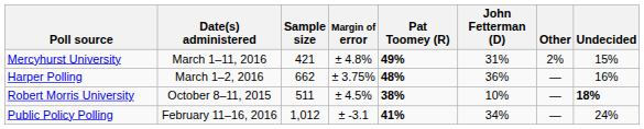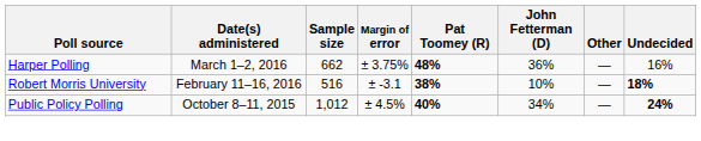- row: Mercyhurst University | March 1–11, 2016 | 421 | ± 4.8% | 49% | 31% | 2% | 15%
Robert Morris University | Date(s) administered: October 8–11, 2015 -> February 11–16, 2016
Robert Morris University | Sample size: 511 -> 516
Robert Morris University | Margin of error: ± 4.5% -> ± -3.1
Public Policy Polling | Date(s) administered: February 11–16, 2016 -> October 8–11, 2015
Public Policy Polling | Margin of error: ± -3.1 -> ± 4.5%
Public Policy Polling | Pat Toomey (R): 41% -> 40%
Public Policy Polling | Undecided: normal -> bold
